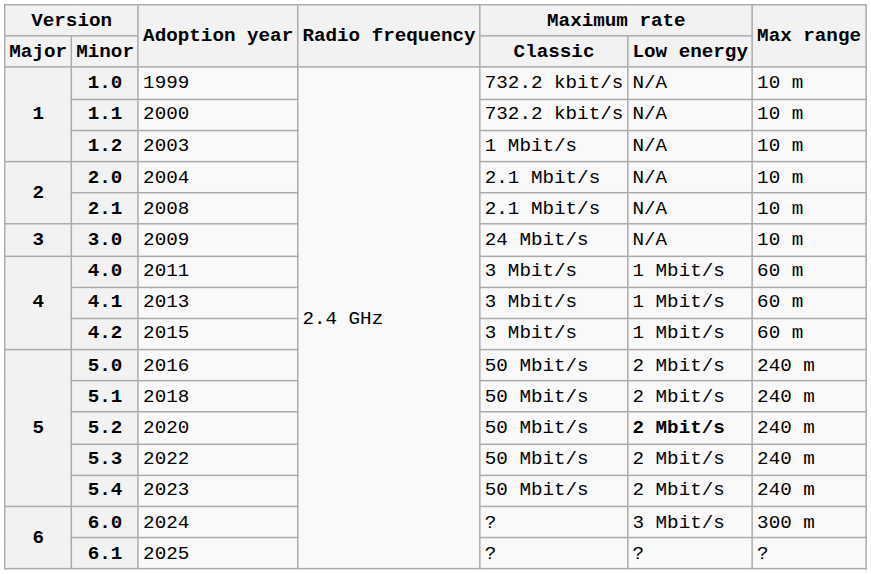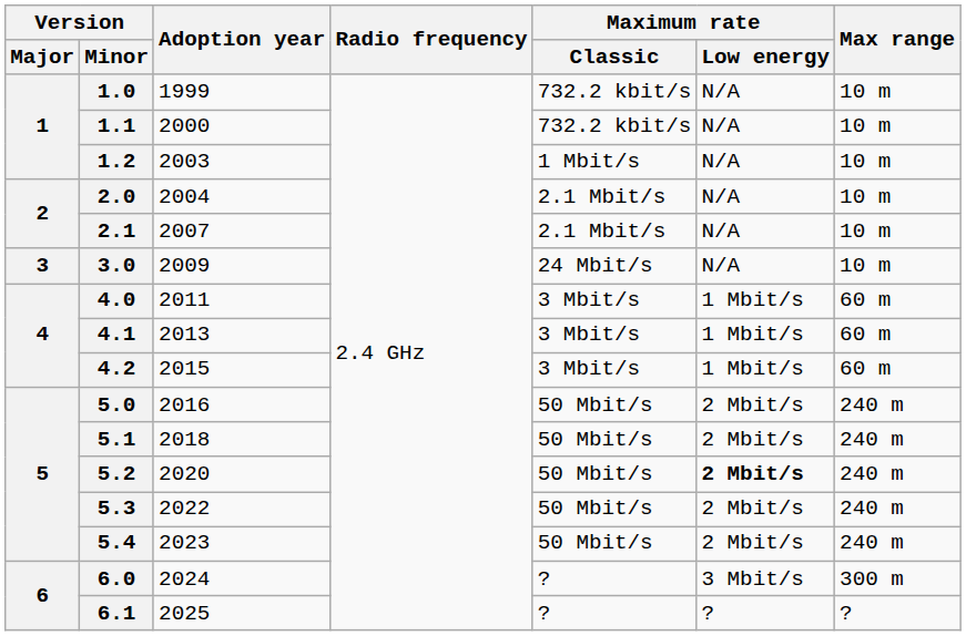2.1 | Adoption year: 2008 -> 2007
